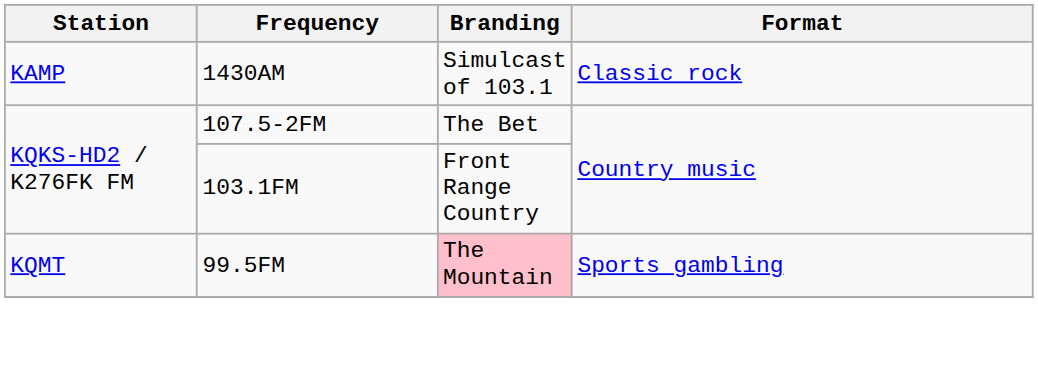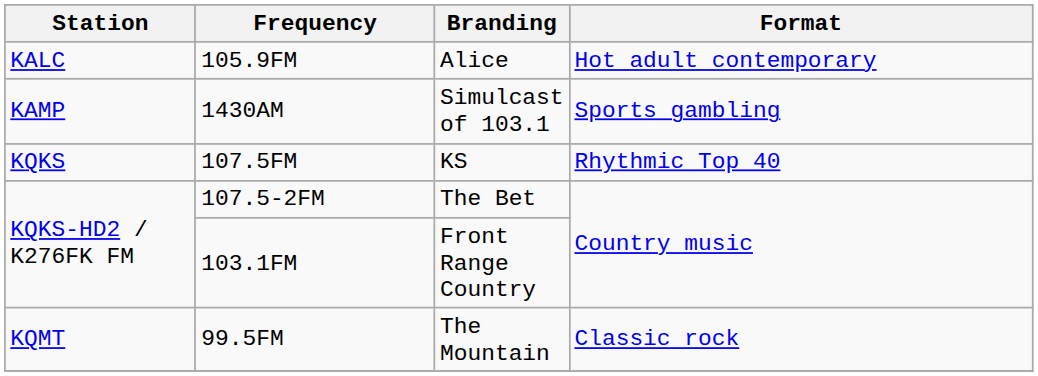+ row: KALC | 105.9FM | Alice | Hot adult contemporary
1430AM | Format: Classic rock -> Sports gambling
+ row: KQKS | 107.5FM | KS | Rhythmic Top 40
99.5FM | Branding: pink background -> no background
99.5FM | Format: Sports gambling -> Classic rock
